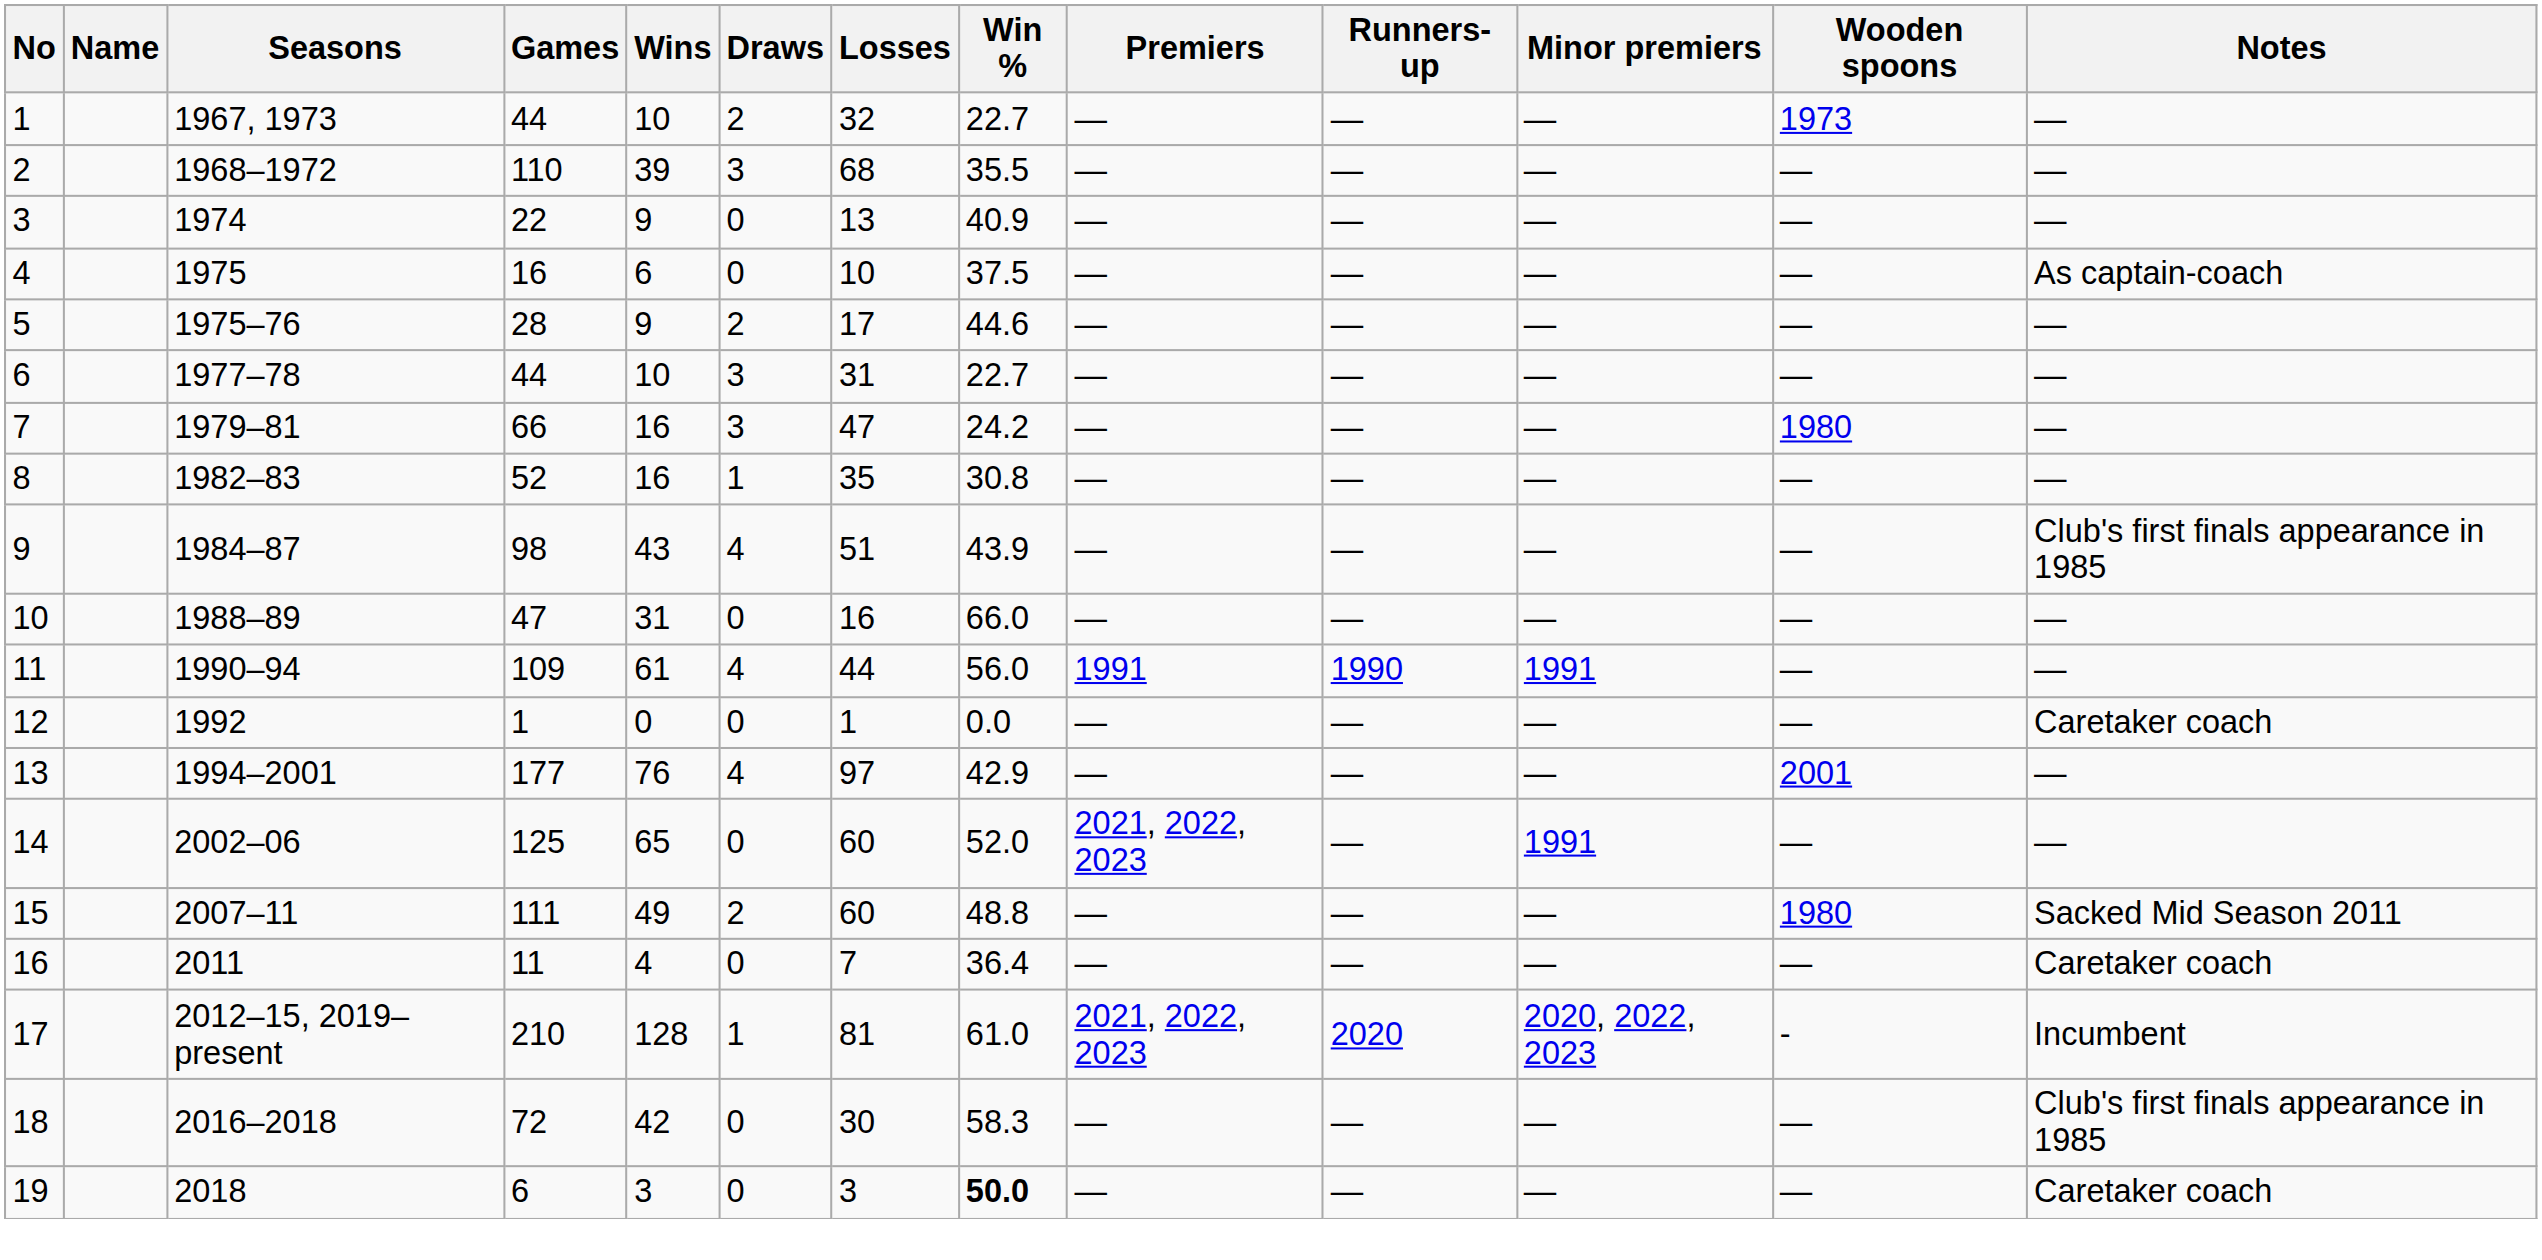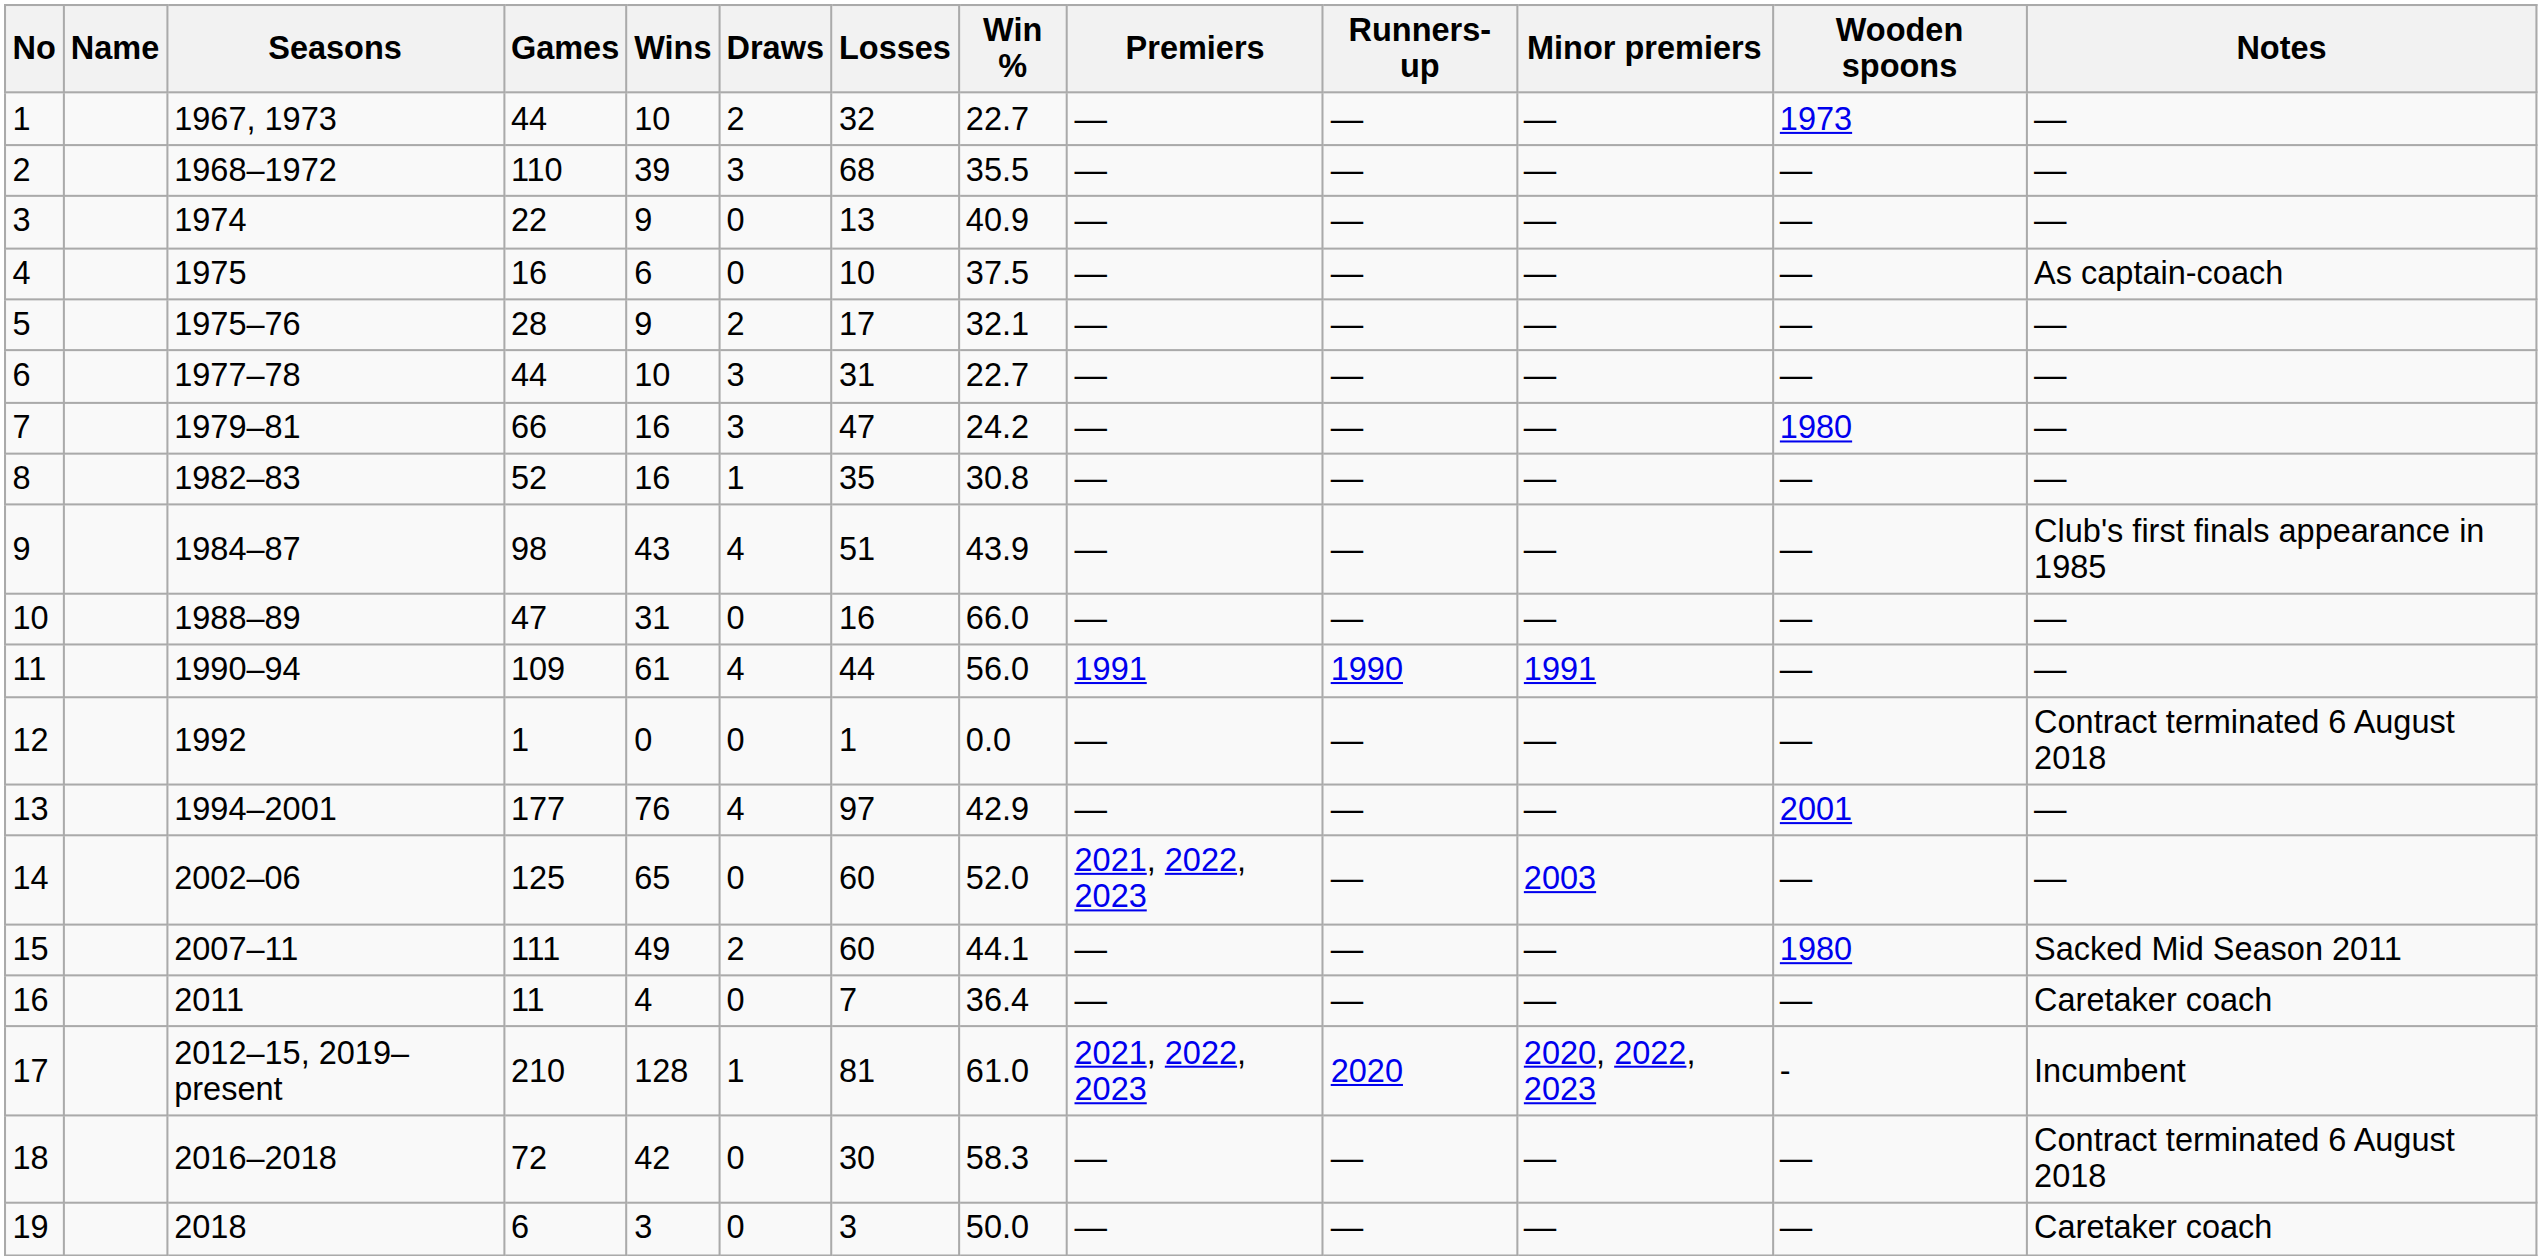5 | Win %: 44.6 -> 32.1
12 | Notes: Caretaker coach -> Contract terminated 6 August 2018
14 | Minor premiers: 1991 -> 2003
15 | Win %: 48.8 -> 44.1
18 | Notes: Club's first finals appearance in 1985 -> Contract terminated 6 August 2018
19 | Win %: bold -> normal
